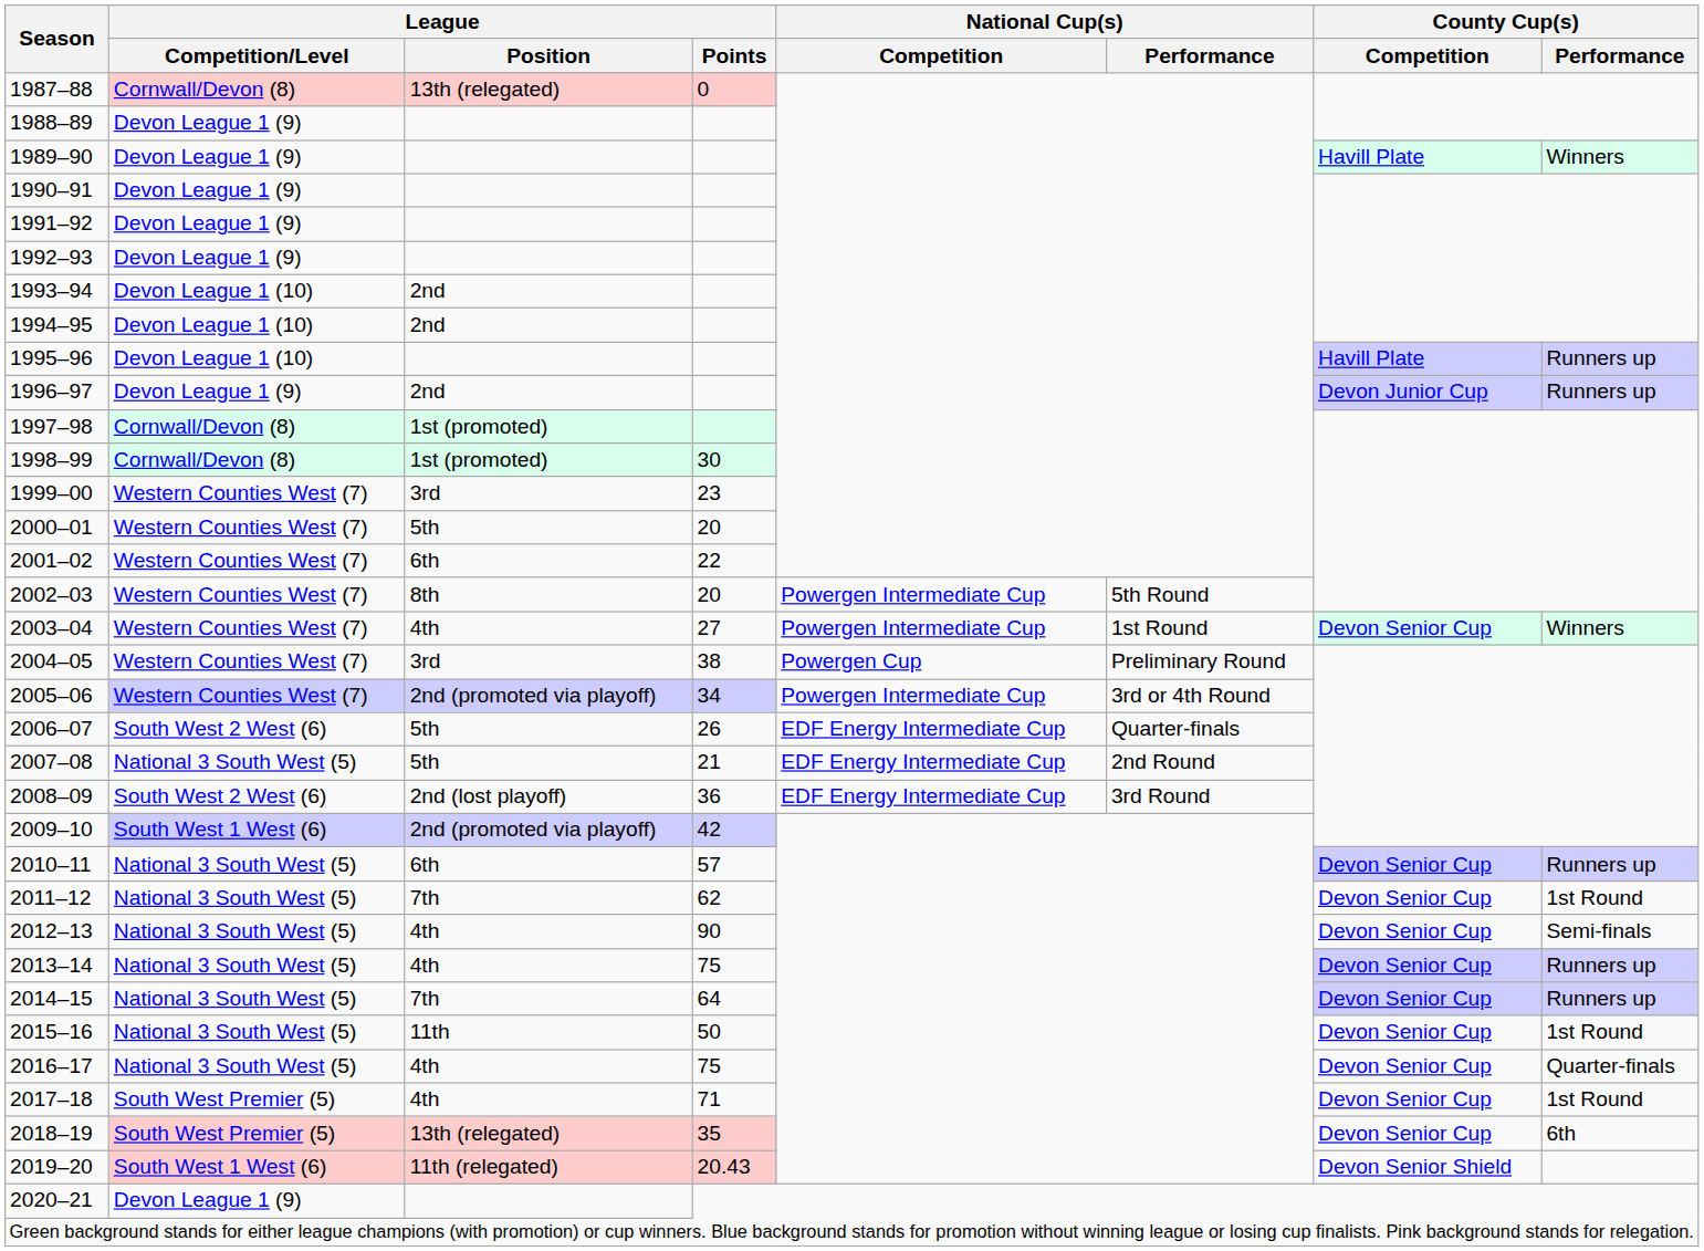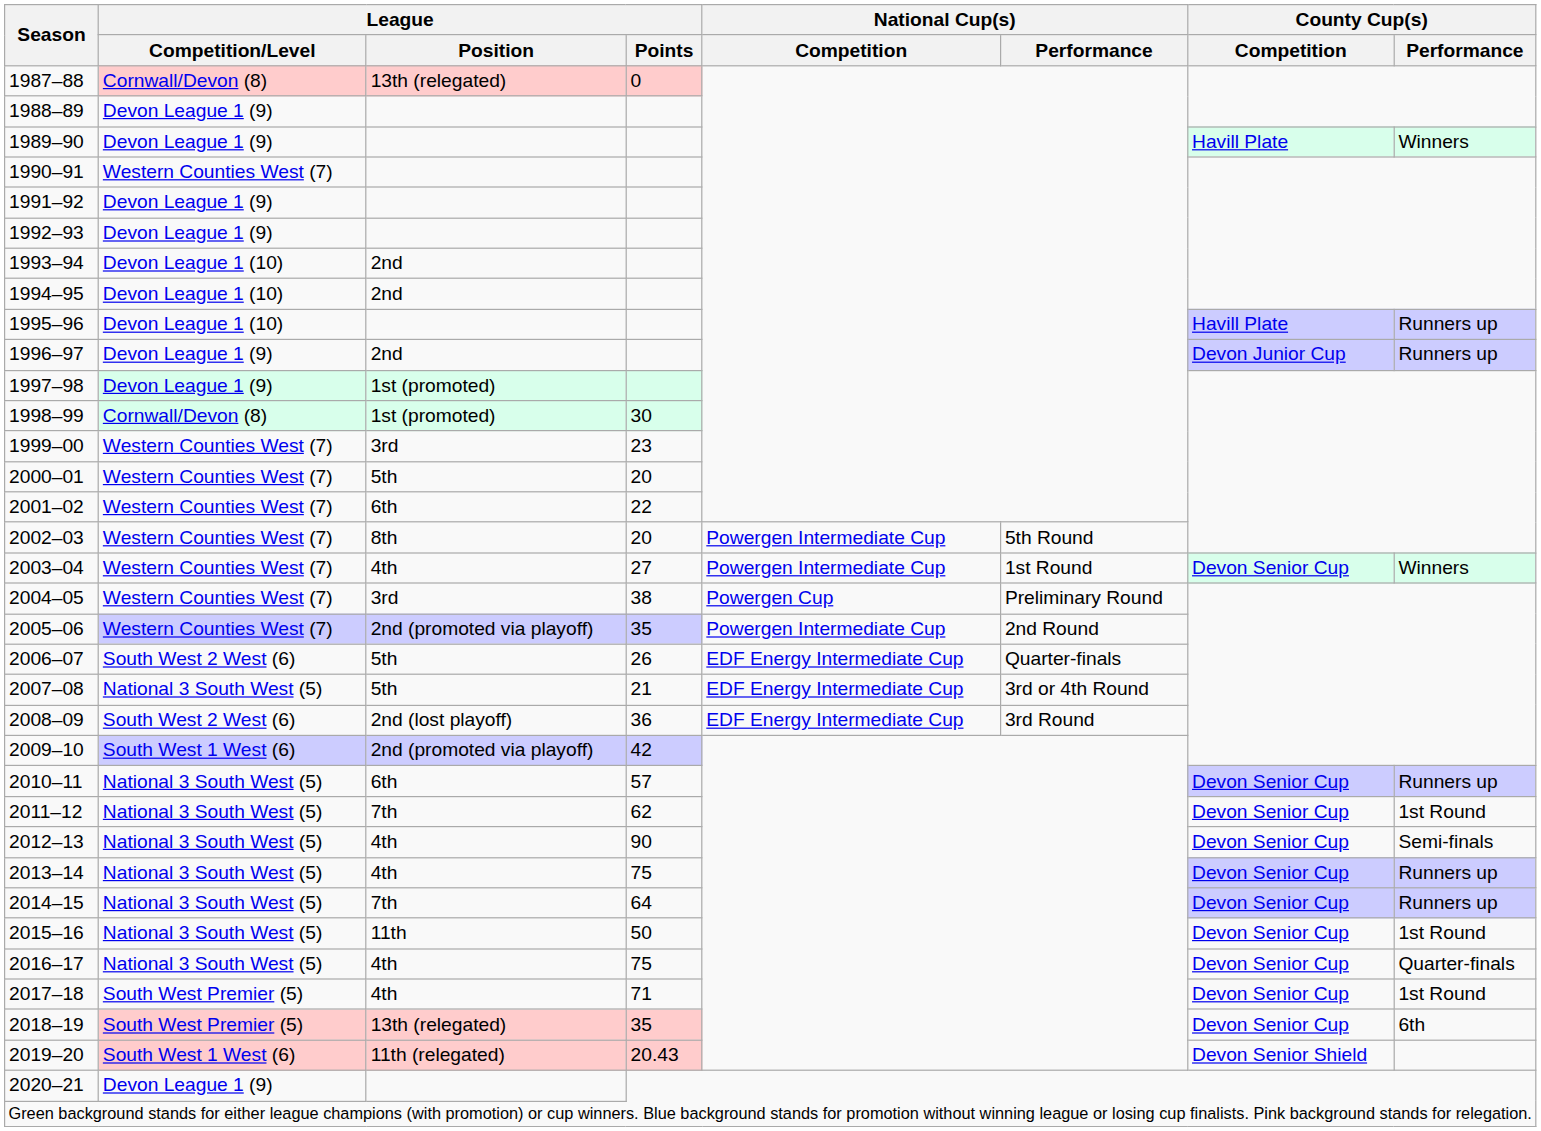1990–91 | League / Competition/Level: Devon League 1 (9) -> Western Counties West (7)
1997–98 | League / Competition/Level: Cornwall/Devon (8) -> Devon League 1 (9)
2005–06 | League / Points: 34 -> 35
2005–06 | National Cup(s) / Performance: 3rd or 4th Round -> 2nd Round
2007–08 | National Cup(s) / Performance: 2nd Round -> 3rd or 4th Round
